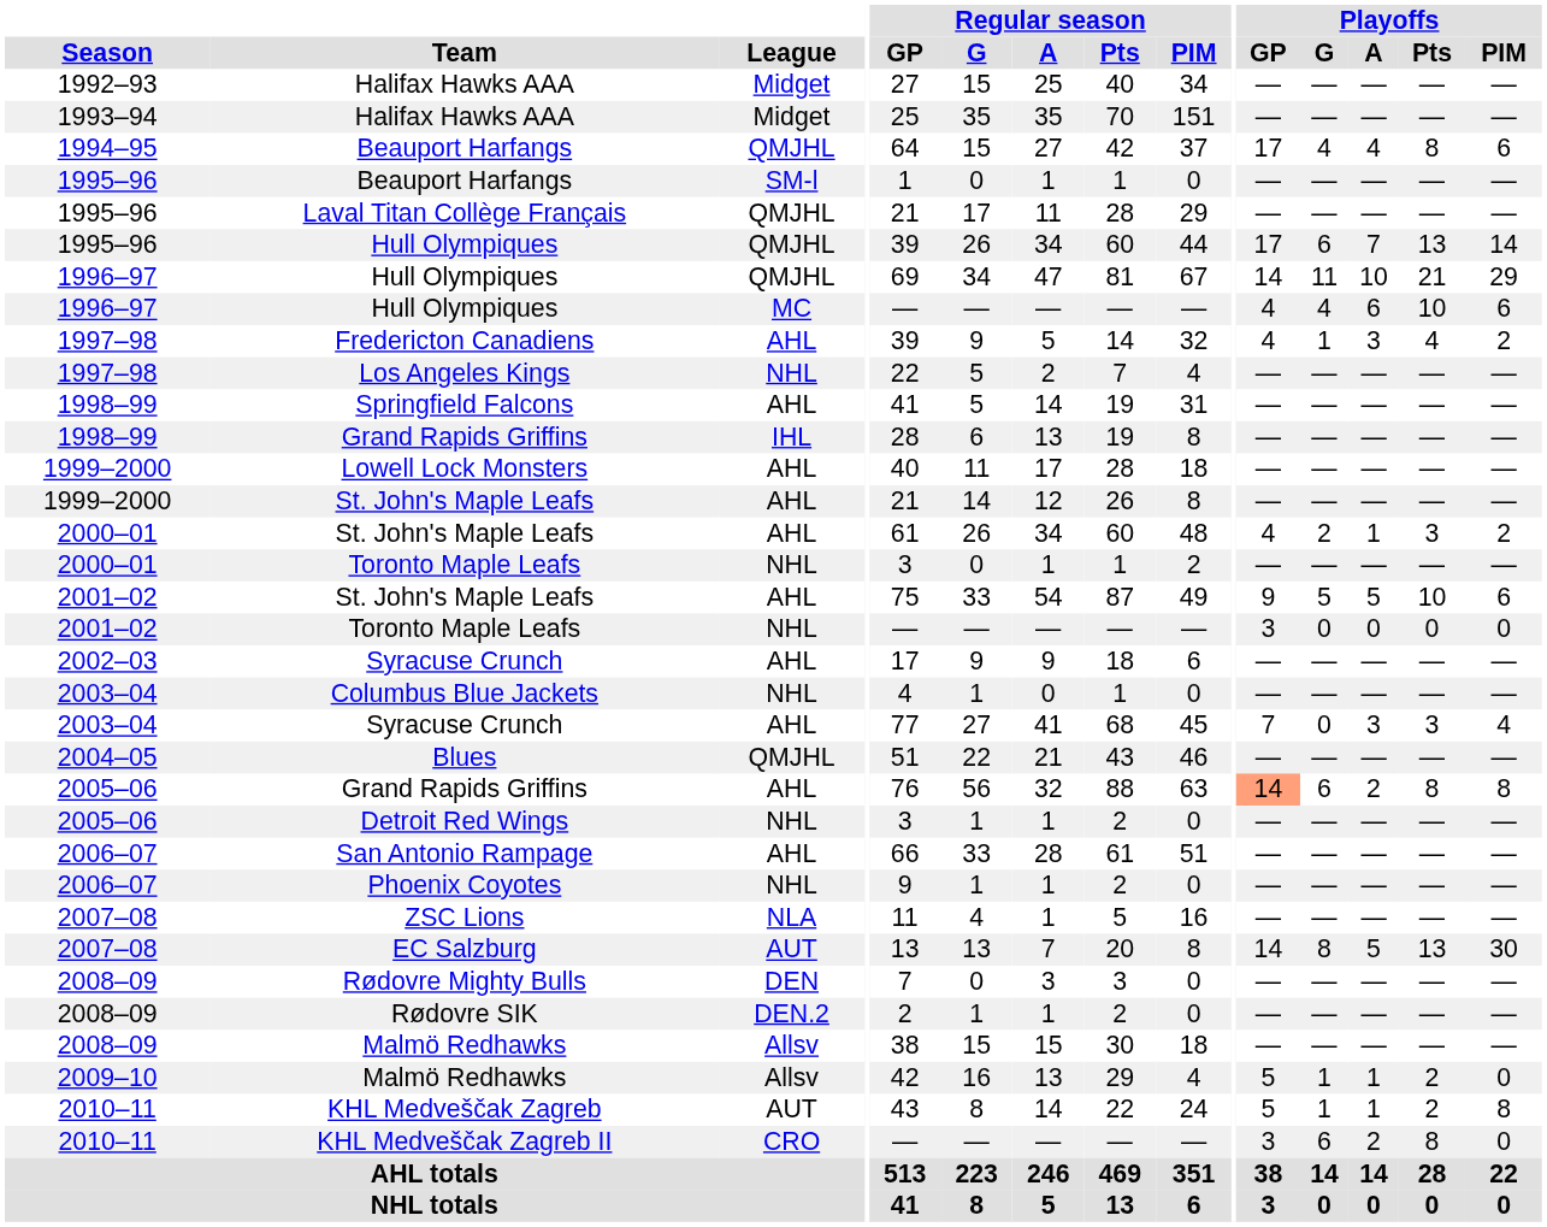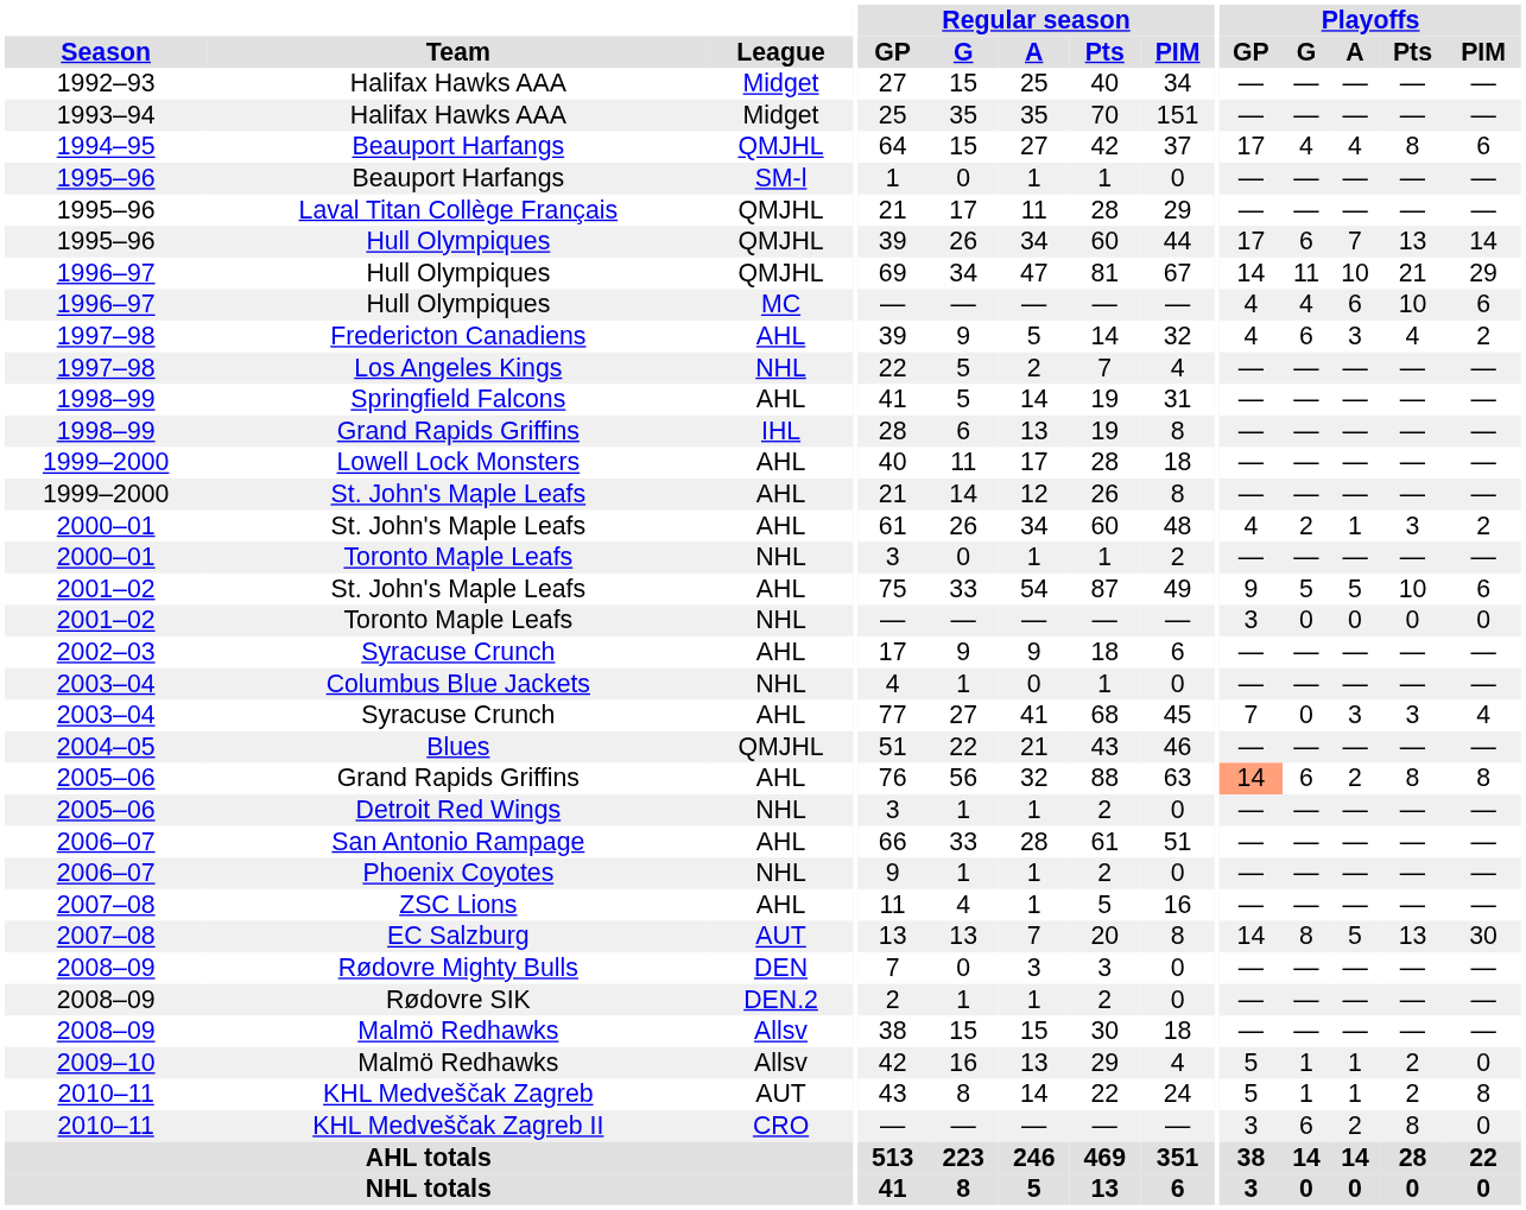Fredericton Canadiens | Playoffs / G: 1 -> 6
ZSC Lions | League: NLA -> AHL
